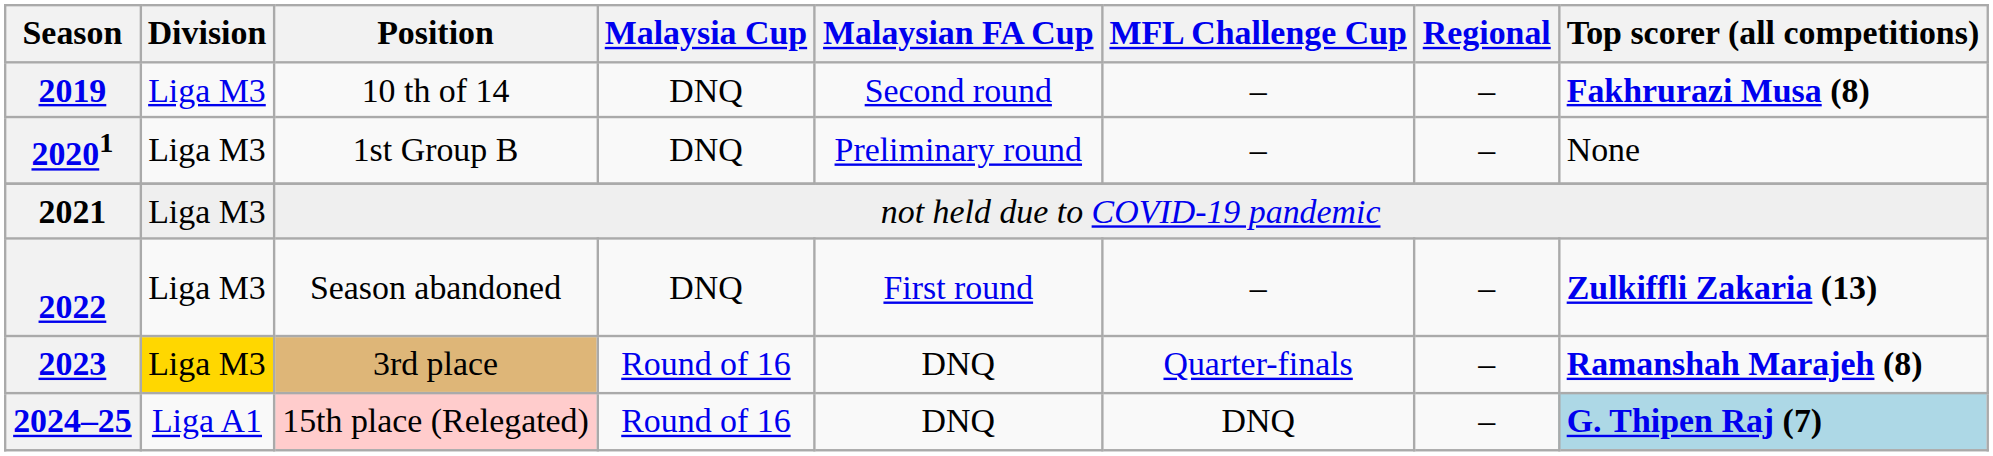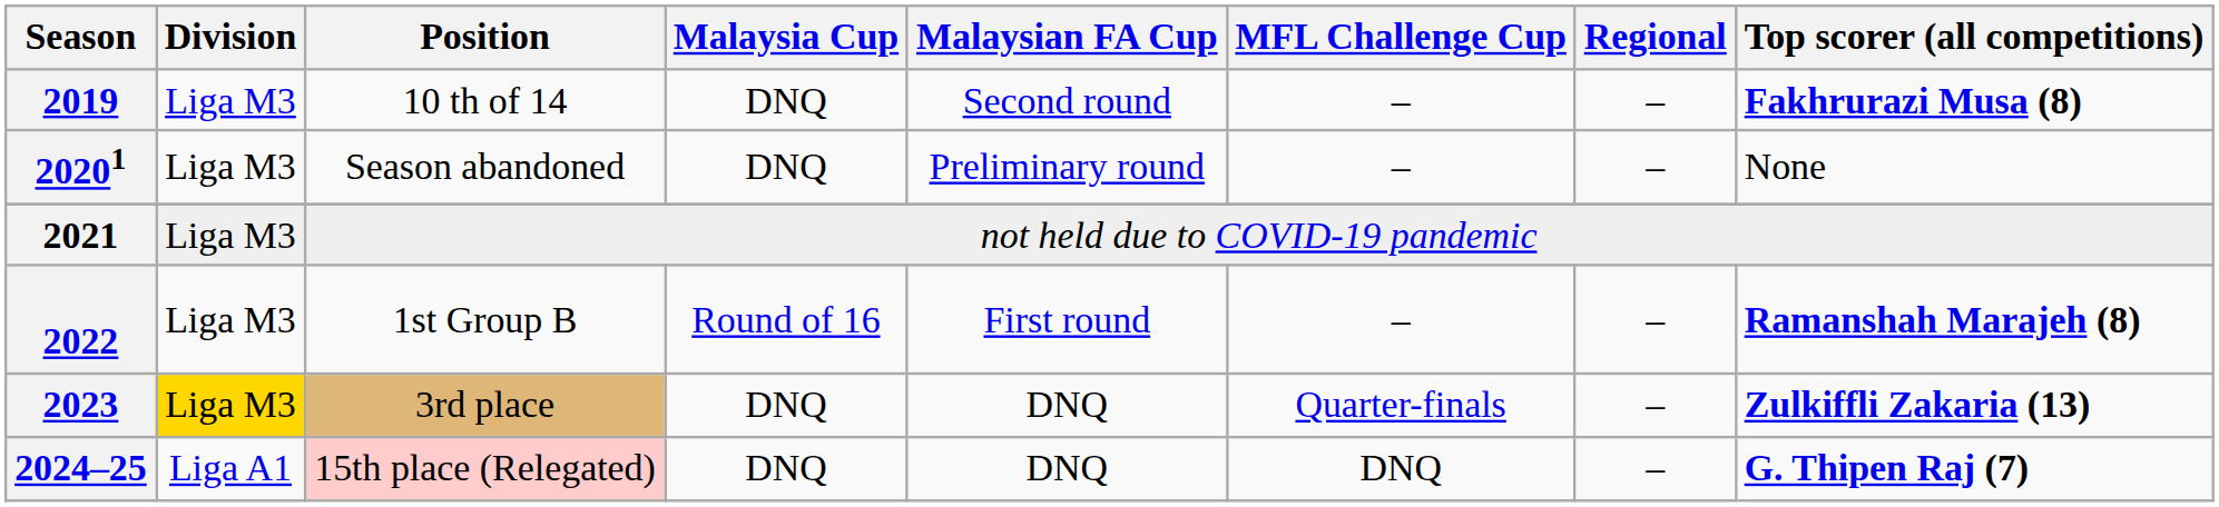20201 | Position: 1st Group B -> Season abandoned
2022 | Position: Season abandoned -> 1st Group B
2022 | Malaysia Cup: DNQ -> Round of 16
2022 | Top scorer (all competitions): Zulkiffli Zakaria (13) -> Ramanshah Marajeh (8)
2023 | Malaysia Cup: Round of 16 -> DNQ
2023 | Top scorer (all competitions): Ramanshah Marajeh (8) -> Zulkiffli Zakaria (13)
2024–25 | Malaysia Cup: Round of 16 -> DNQ
2024–25 | Top scorer (all competitions): lightblue background -> no background
